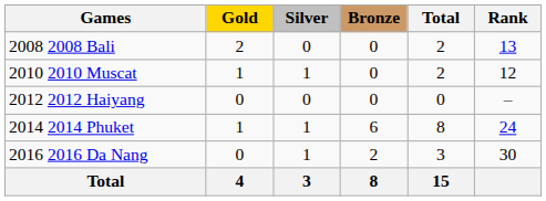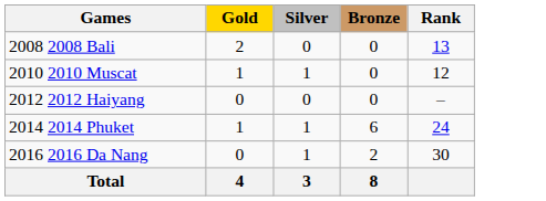- column: Total | 2 | 2 | 0 | 8 | 3 | 15
